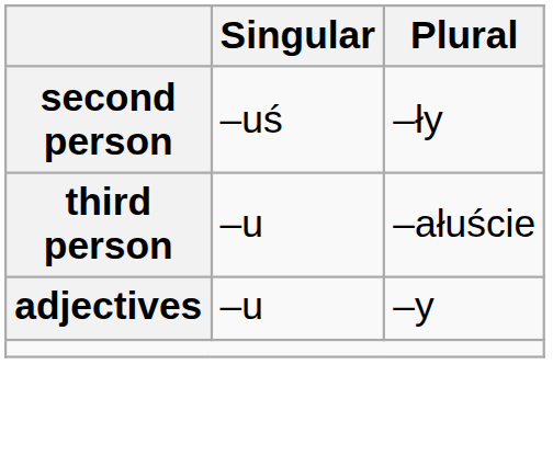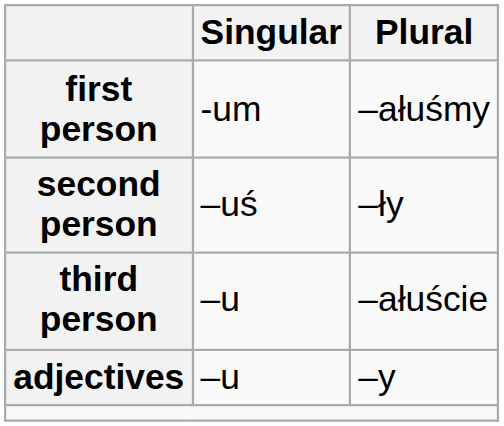+ row: first person | -um | –ałuśmy
